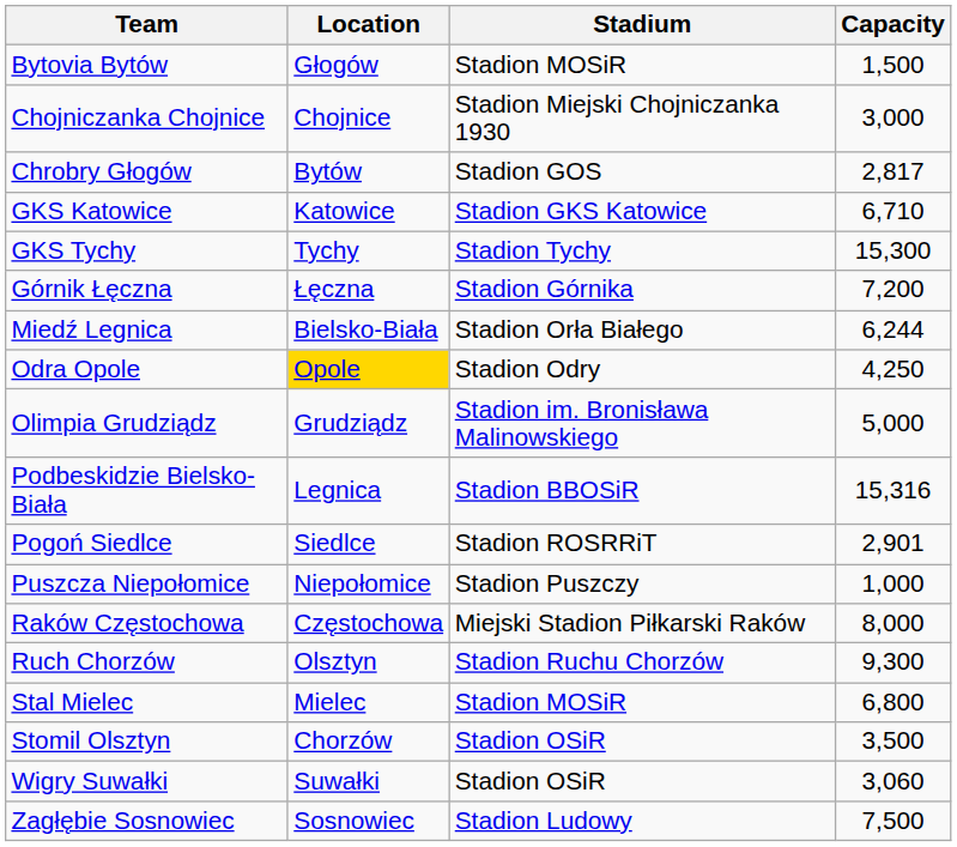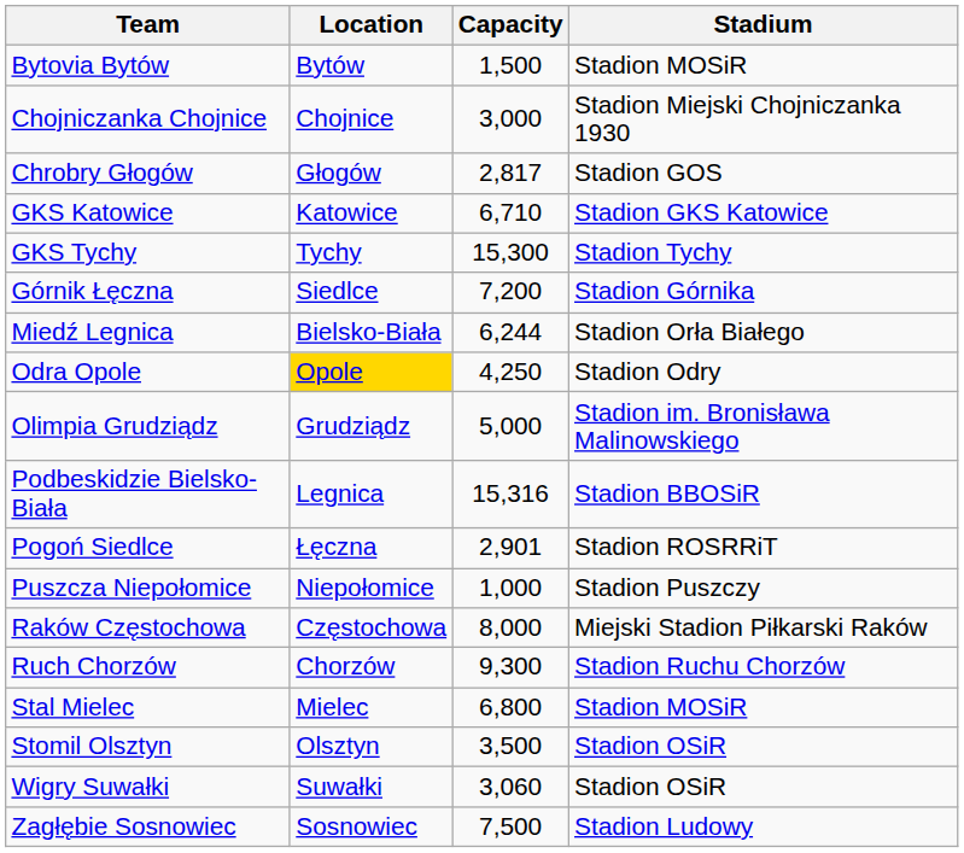columns swapped: Stadium <-> Capacity
Bytovia Bytów | Location: Głogów -> Bytów
Chrobry Głogów | Location: Bytów -> Głogów
Górnik Łęczna | Location: Łęczna -> Siedlce
Pogoń Siedlce | Location: Siedlce -> Łęczna
Ruch Chorzów | Location: Olsztyn -> Chorzów
Stomil Olsztyn | Location: Chorzów -> Olsztyn
